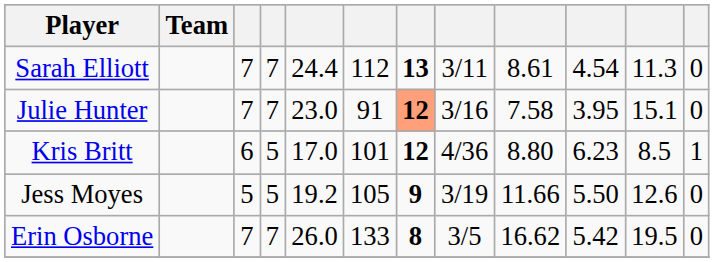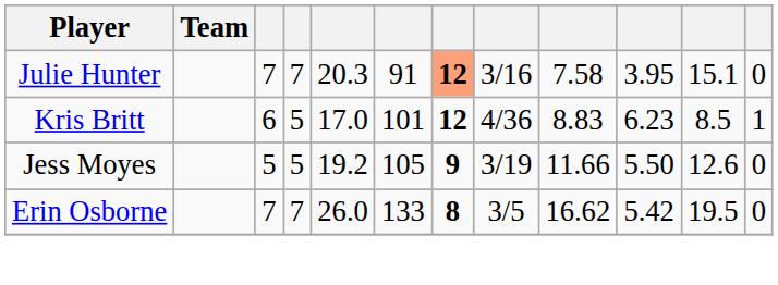- row: Sarah Elliott | 7 | 7 | 24.4 | 112 | 13 | 3/11 | 8.61 | 4.54 | 11.3 | 0
Julie Hunter | column 5: 23.0 -> 20.3
Kris Britt | column 9: 8.80 -> 8.83
